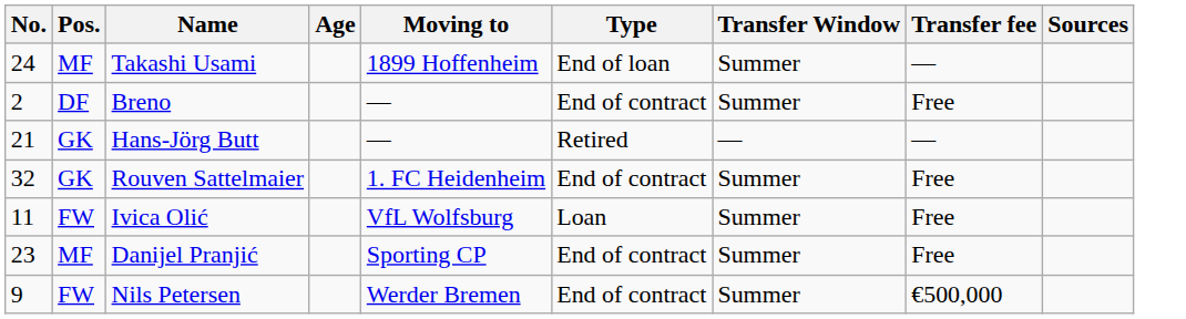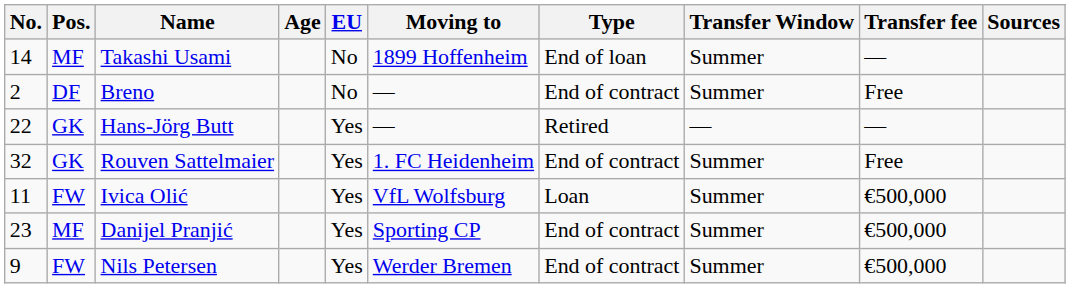+ column: EU | No | No | Yes | Yes | Yes | Yes | Yes
Takashi Usami | No.: 24 -> 14
Hans-Jörg Butt | No.: 21 -> 22
Ivica Olić | Transfer fee: Free -> €500,000
Danijel Pranjić | Transfer fee: Free -> €500,000
